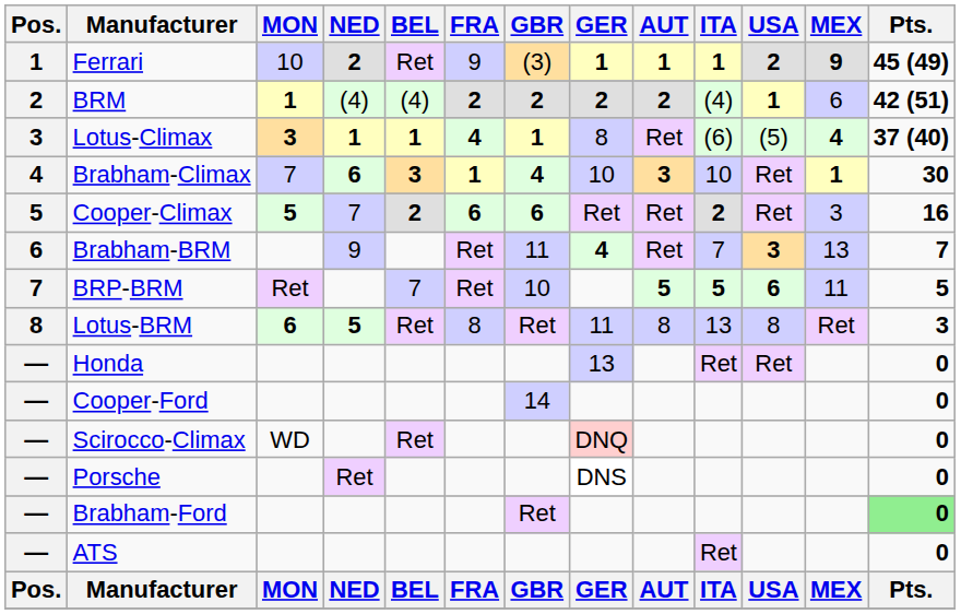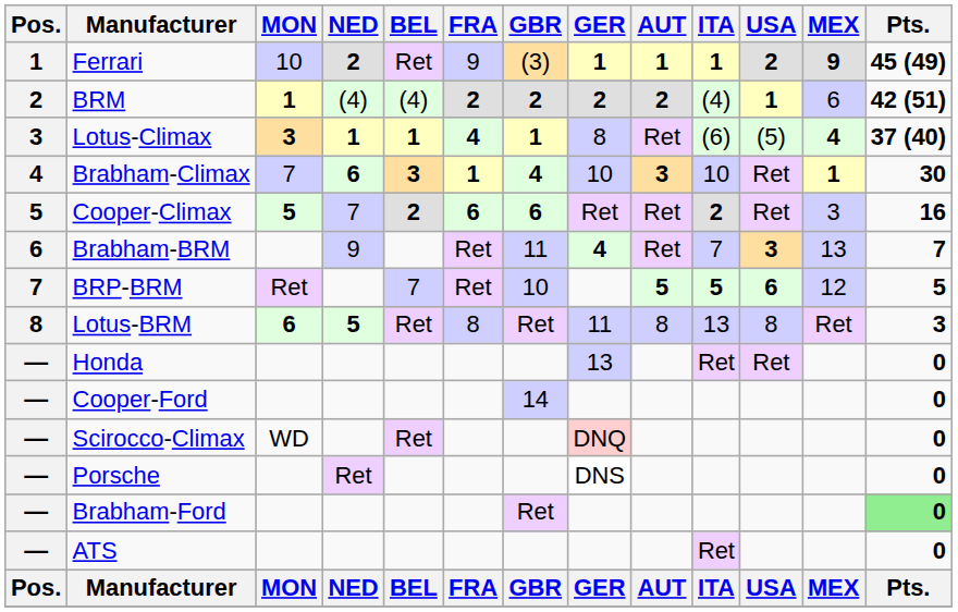BRP-BRM | MEX: 11 -> 12
